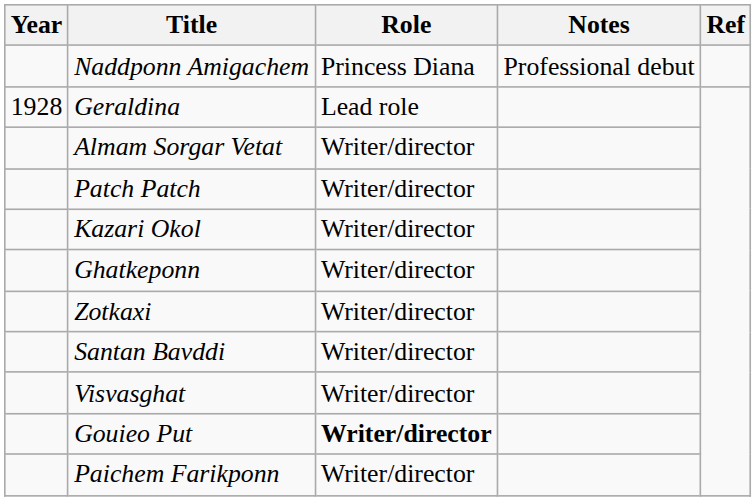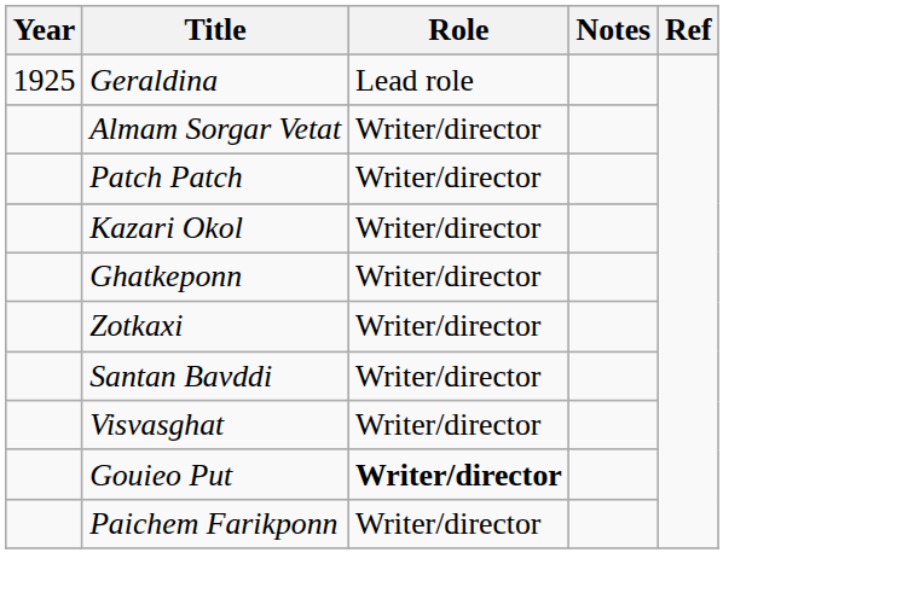- row: Naddponn Amigachem | Princess Diana | Professional debut
Geraldina | Year: 1928 -> 1925
